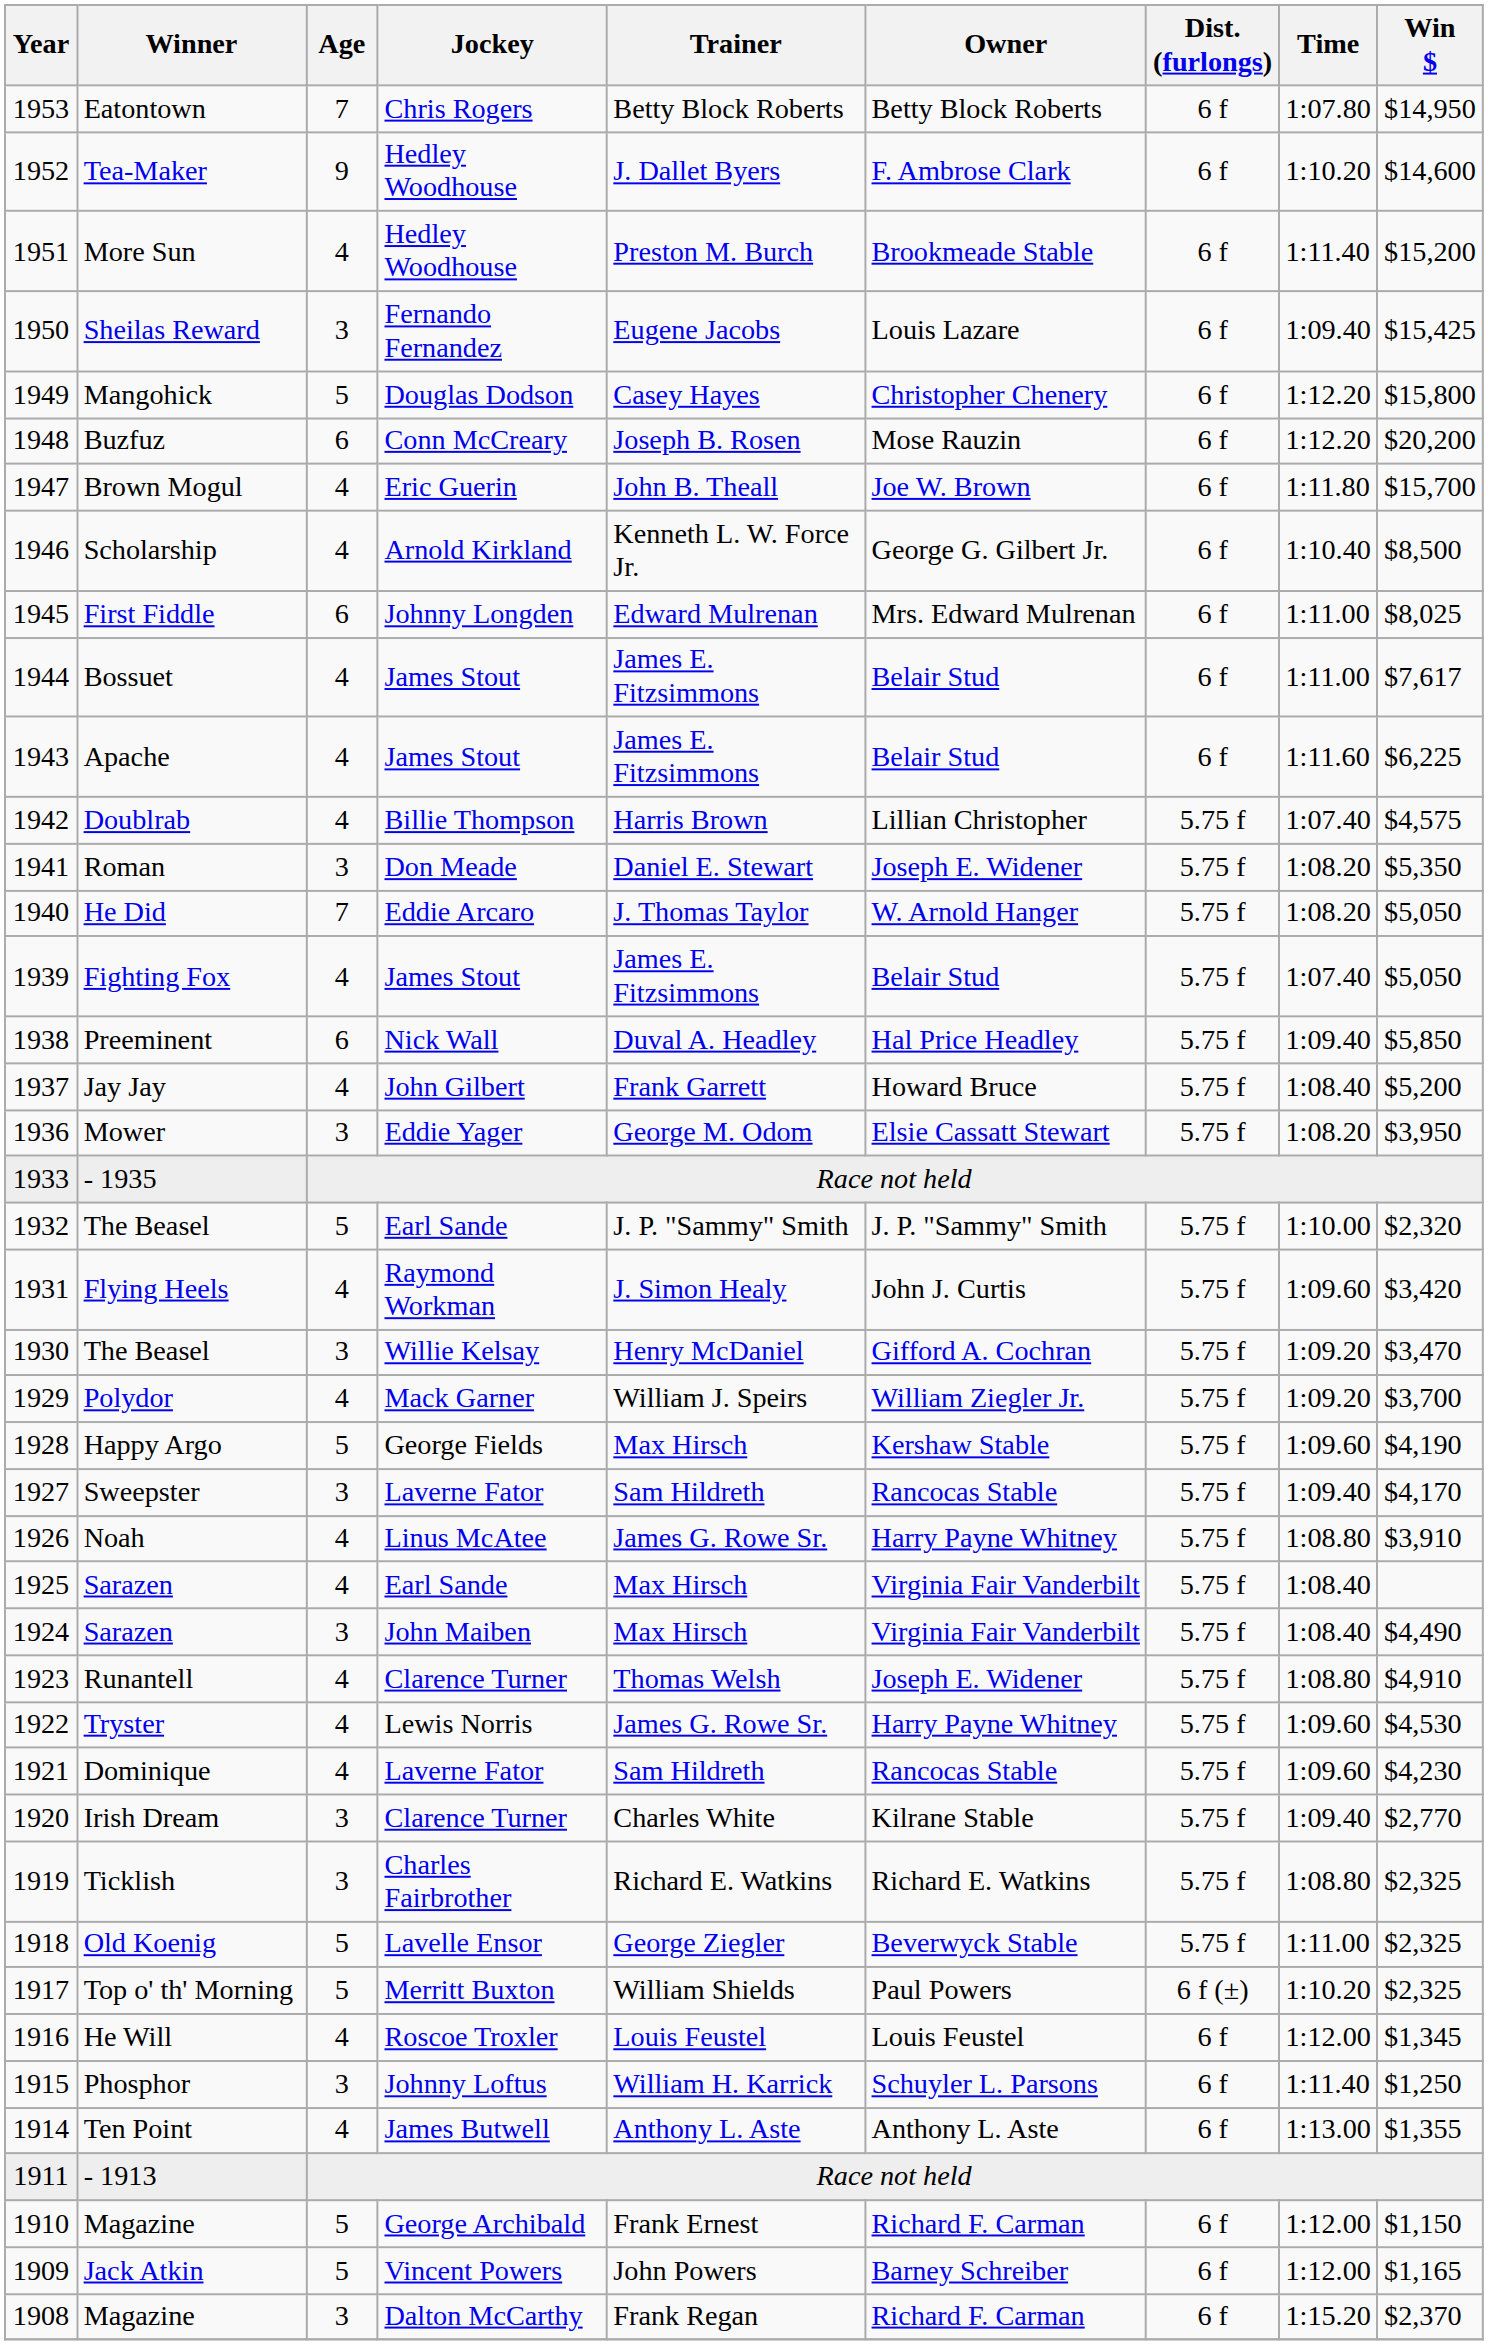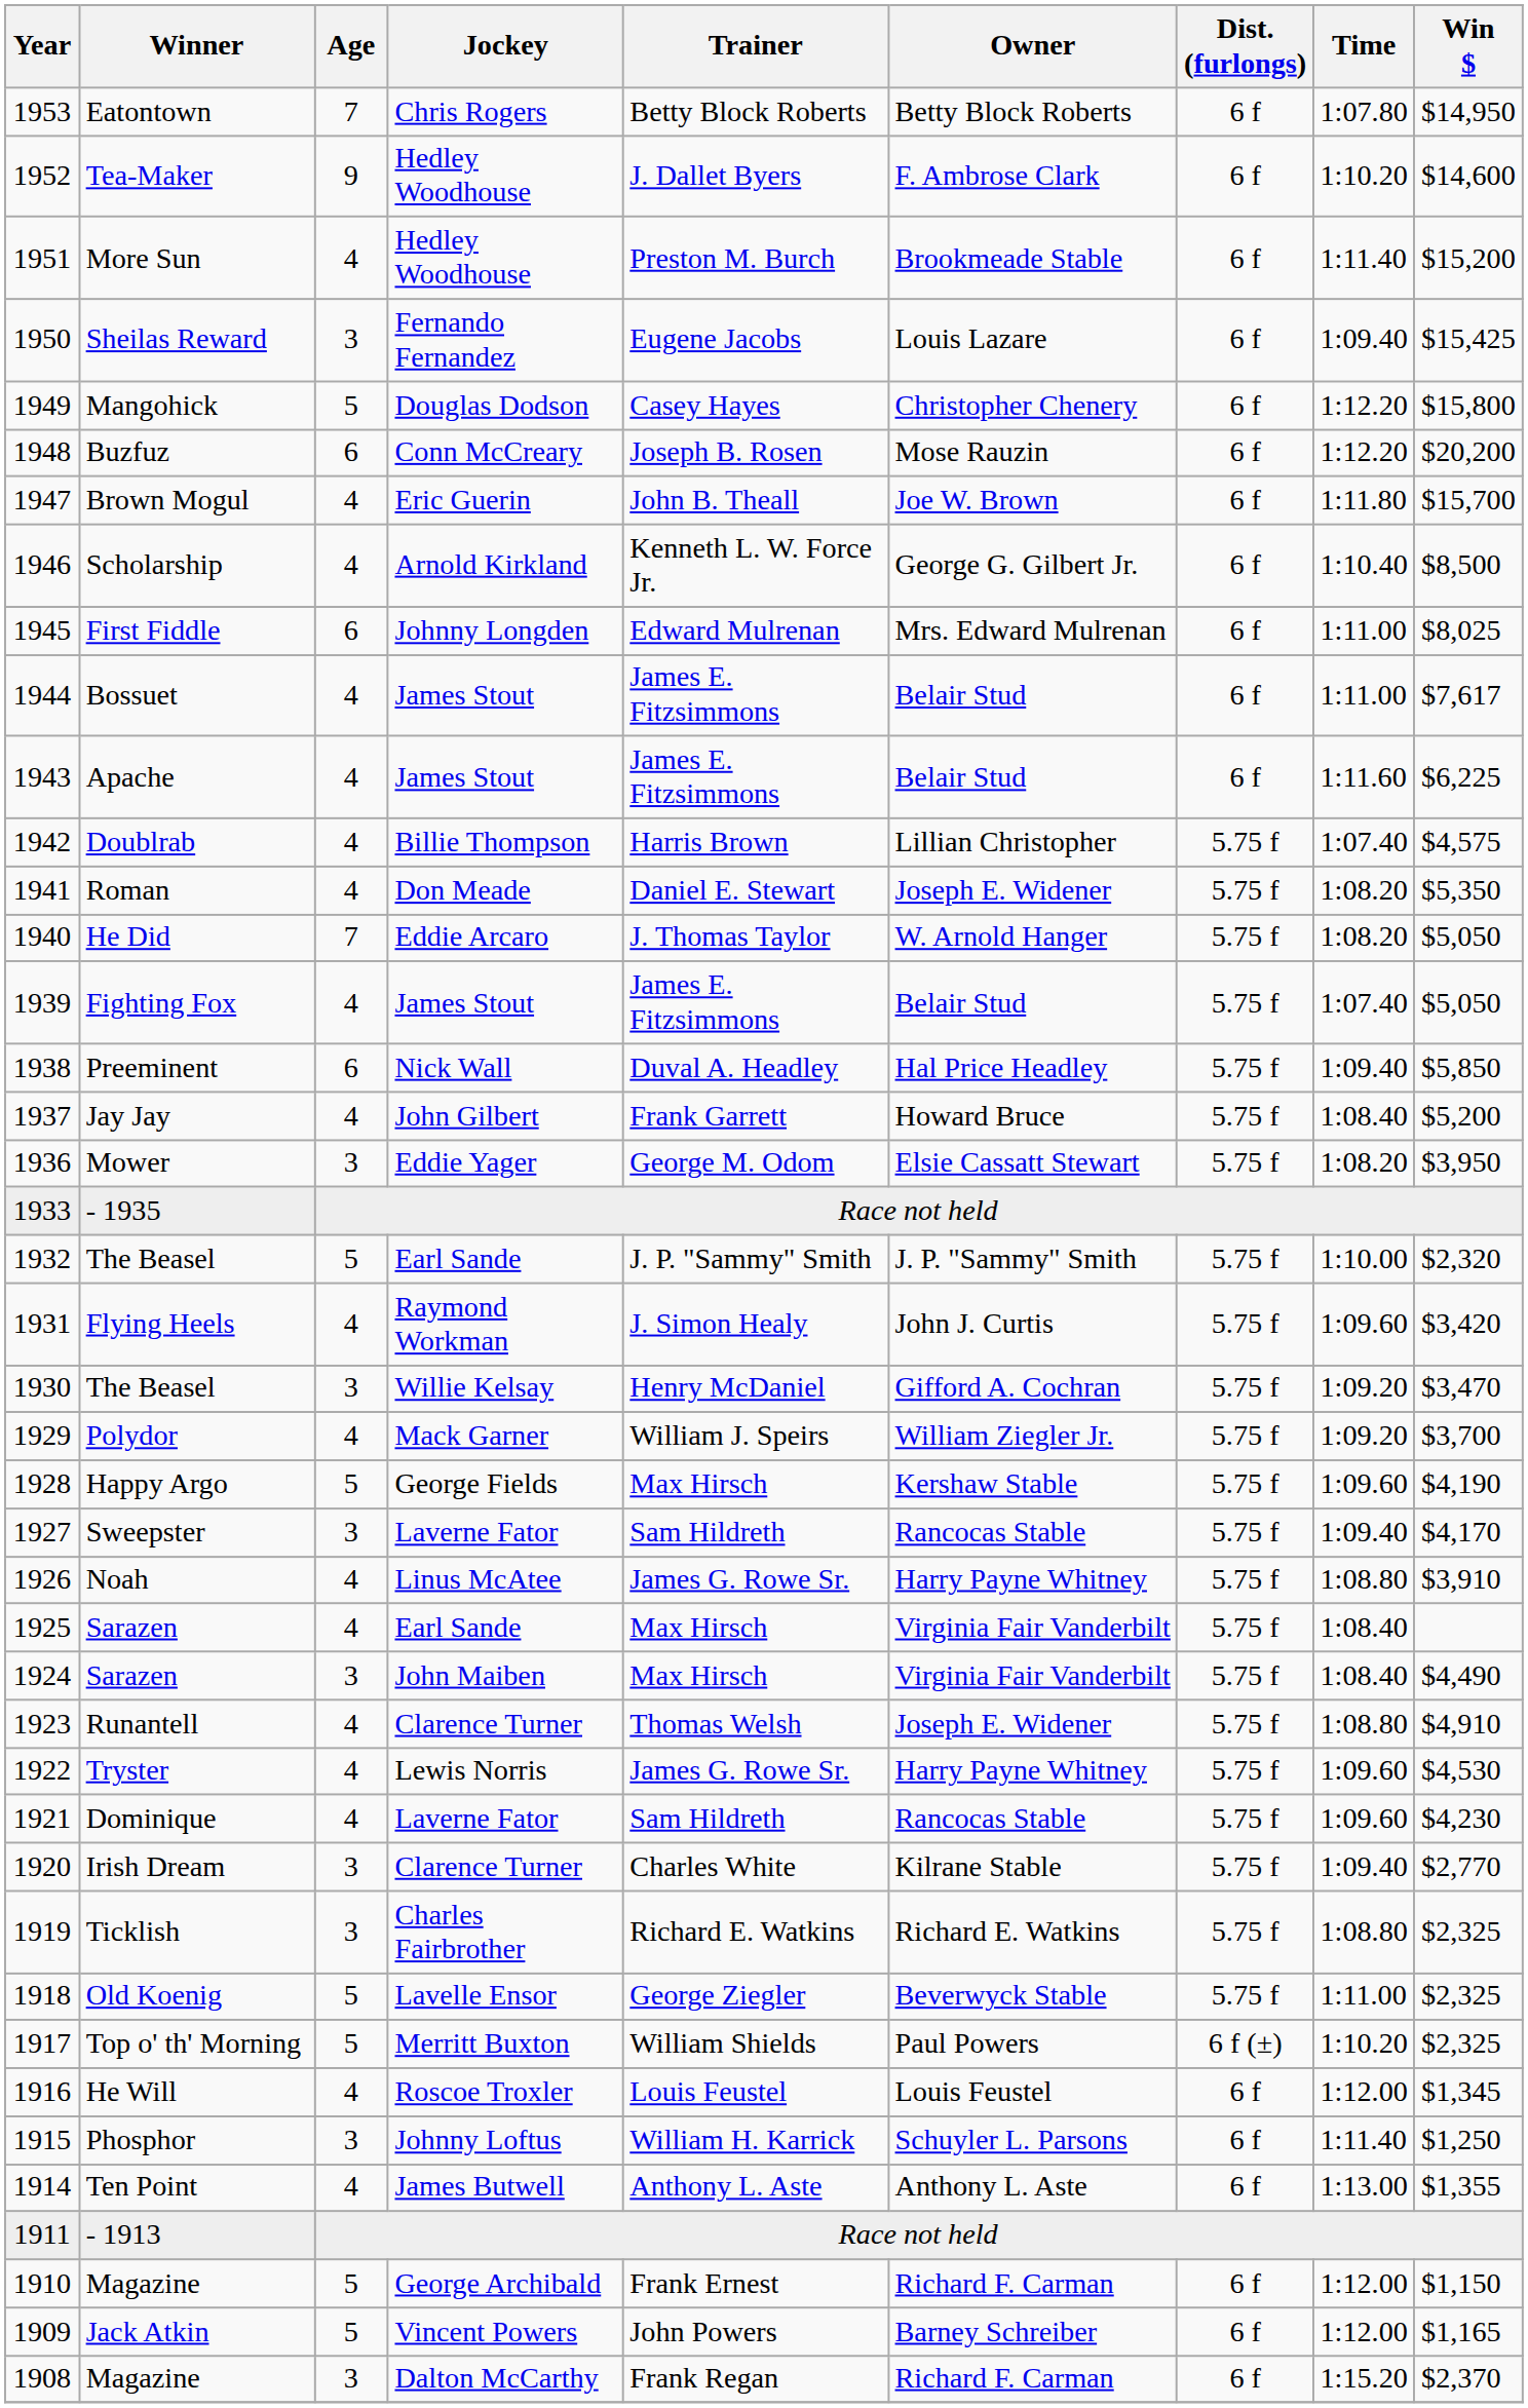Roman | Age: 3 -> 4
